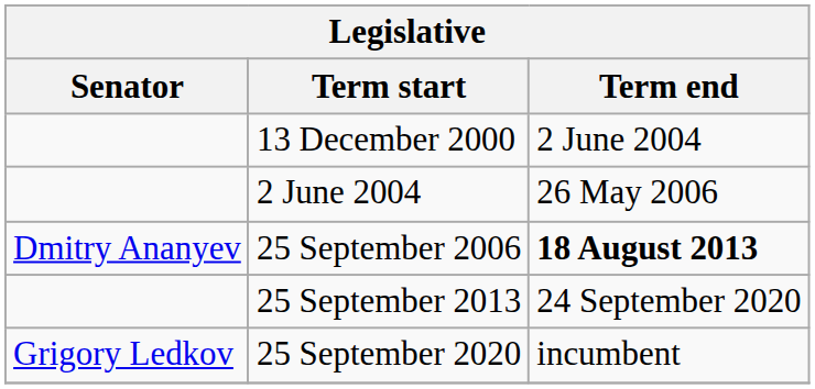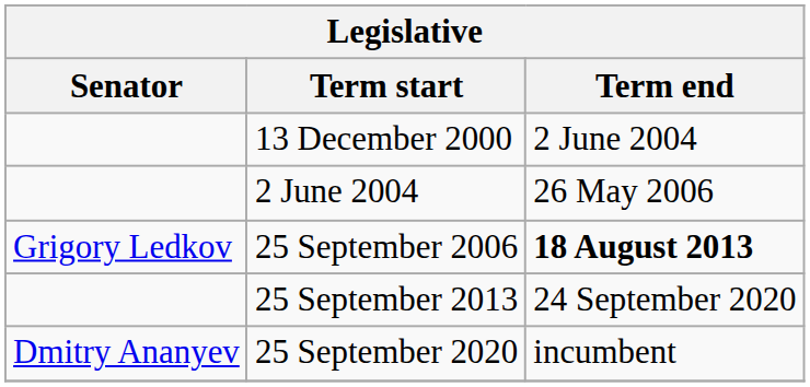25 September 2006 | Senator: Dmitry Ananyev -> Grigory Ledkov
25 September 2020 | Senator: Grigory Ledkov -> Dmitry Ananyev
